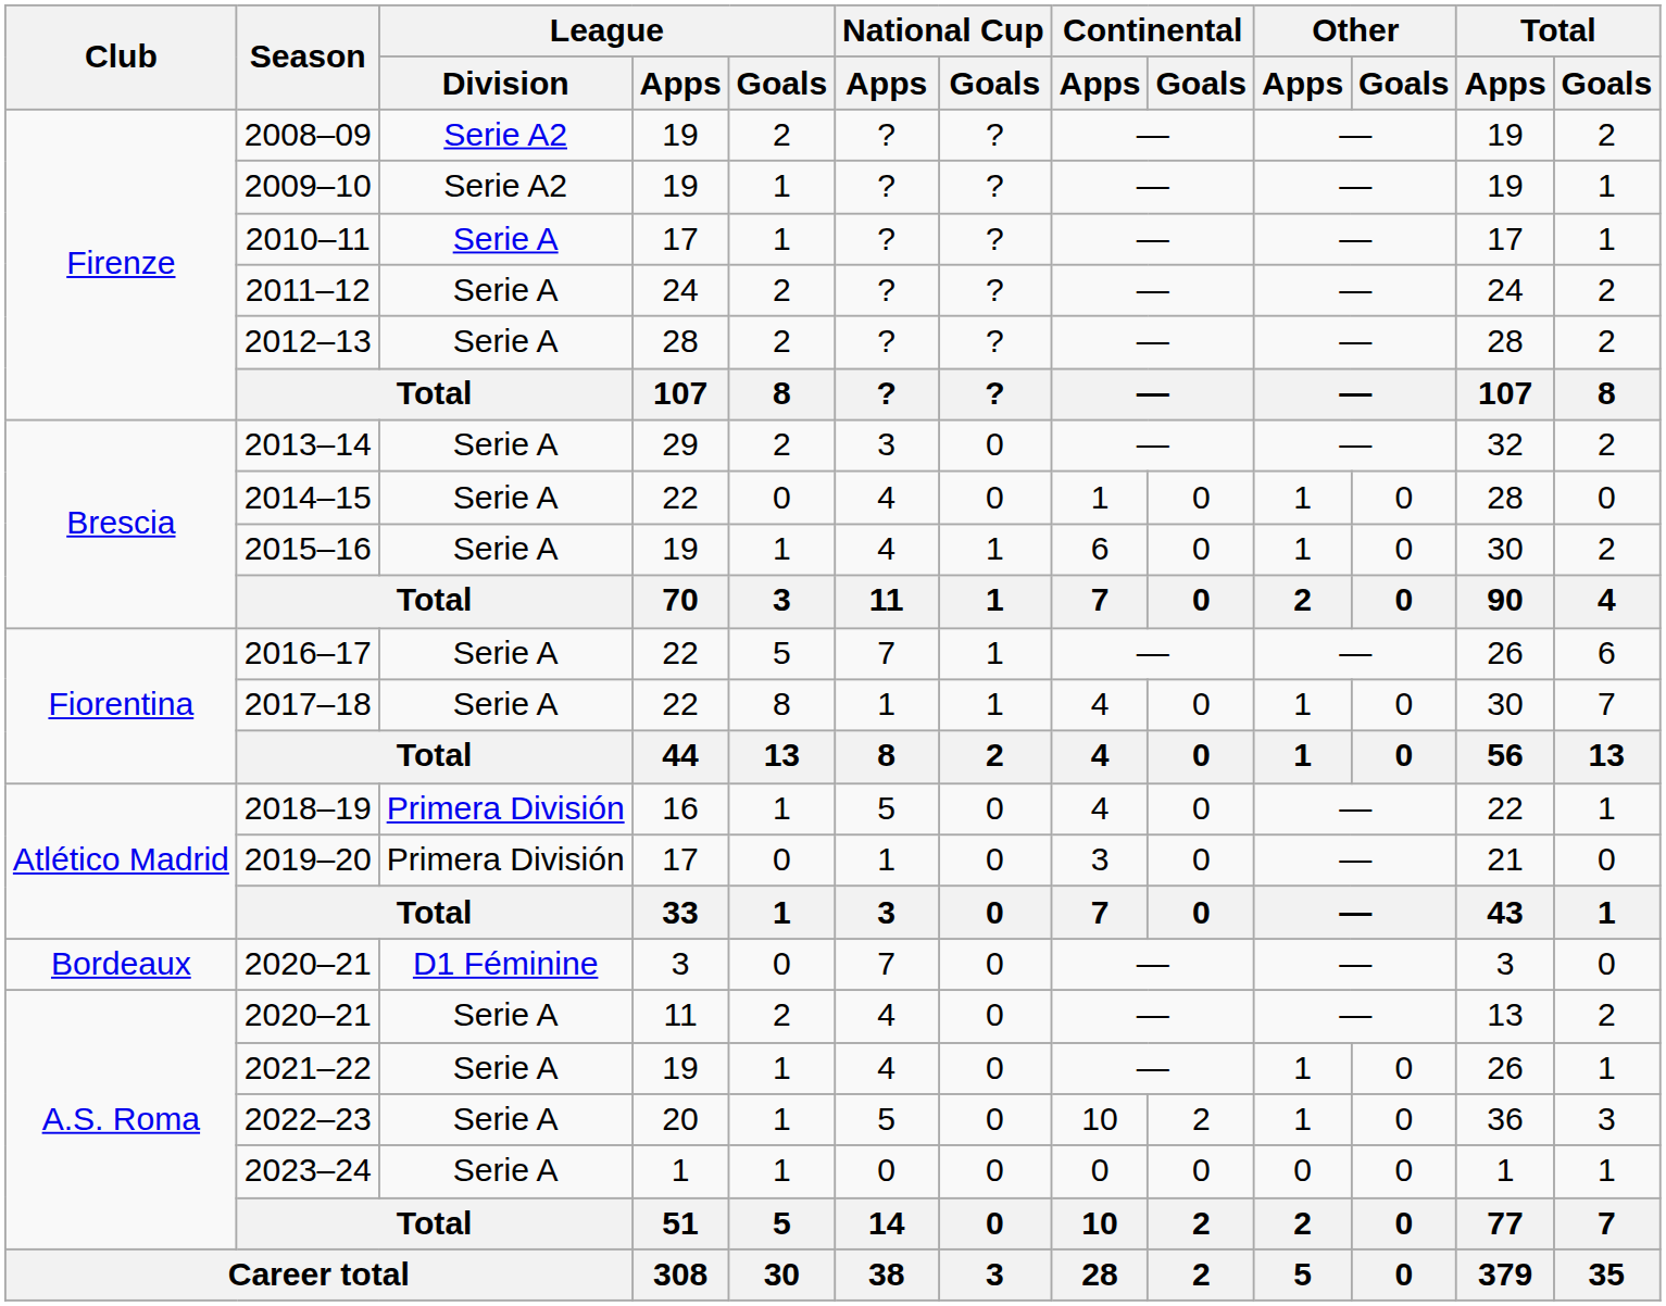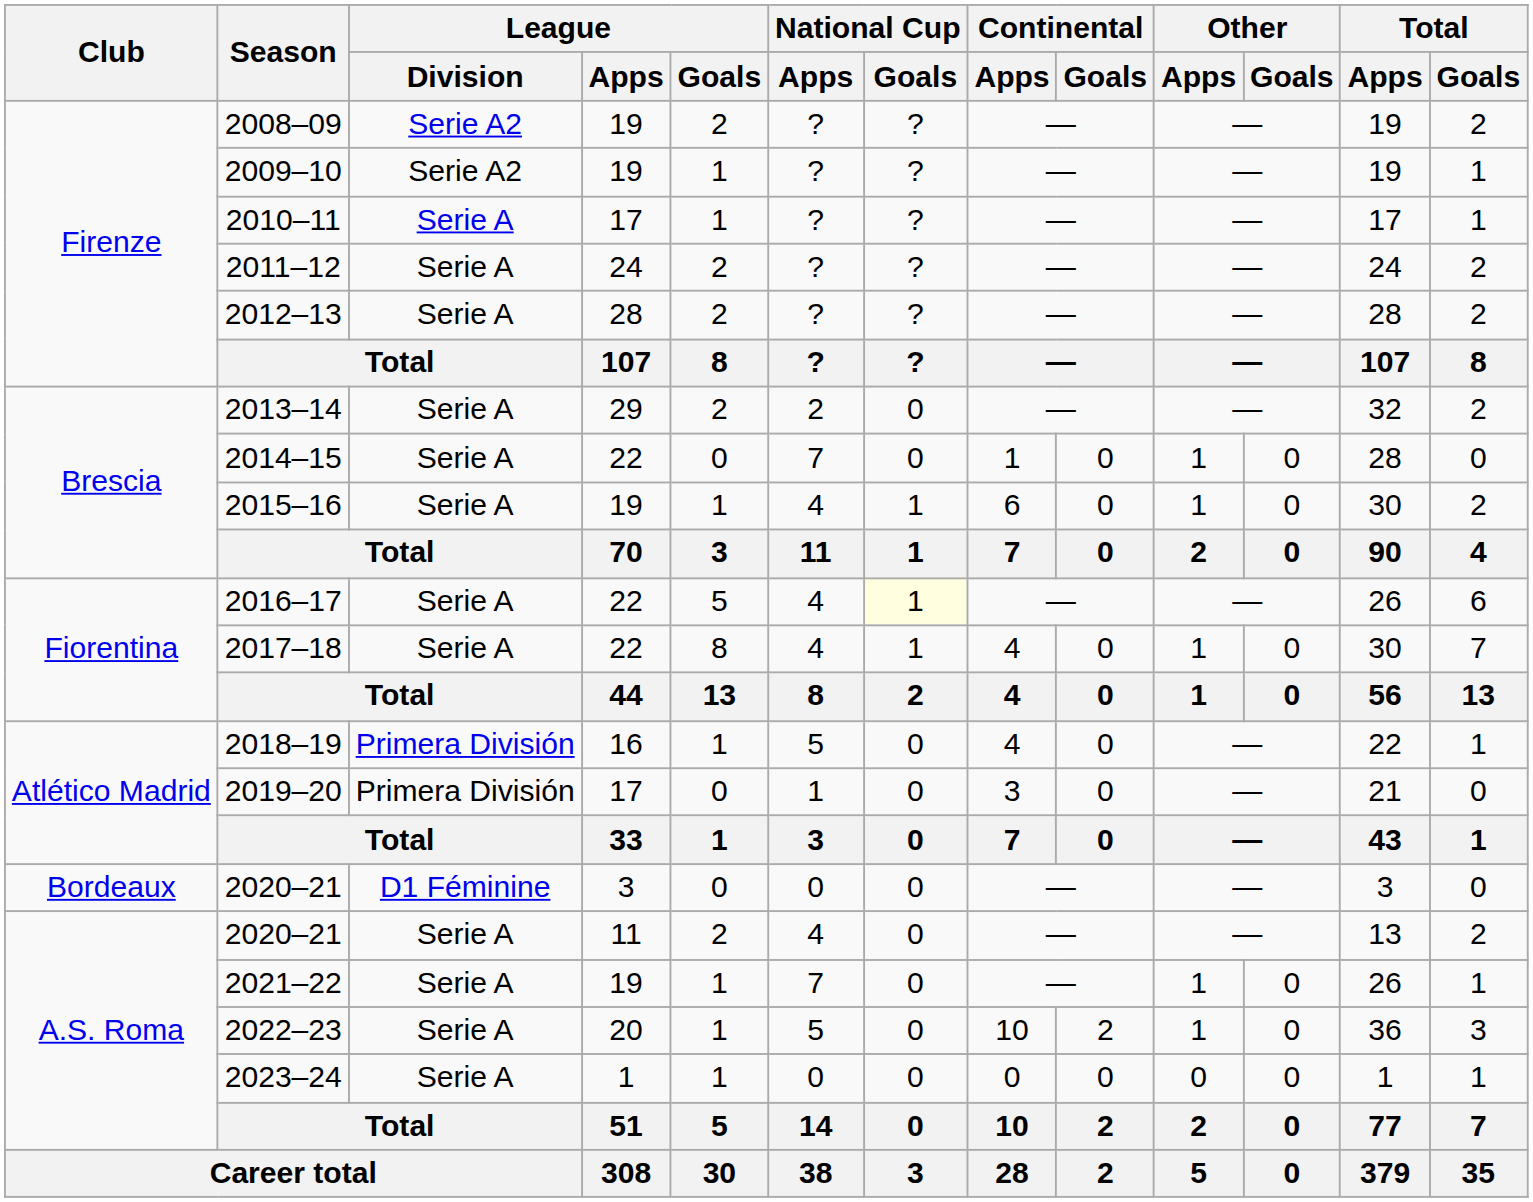2013–14 | National Cup / Apps: 3 -> 2
2014–15 | National Cup / Apps: 4 -> 7
2016–17 | National Cup / Apps: 7 -> 4
2016–17 | National Cup / Goals: no background -> lightyellow background
2017–18 | National Cup / Apps: 1 -> 4
2020–21 / 3 | National Cup / Apps: 7 -> 0
2021–22 | National Cup / Apps: 4 -> 7
